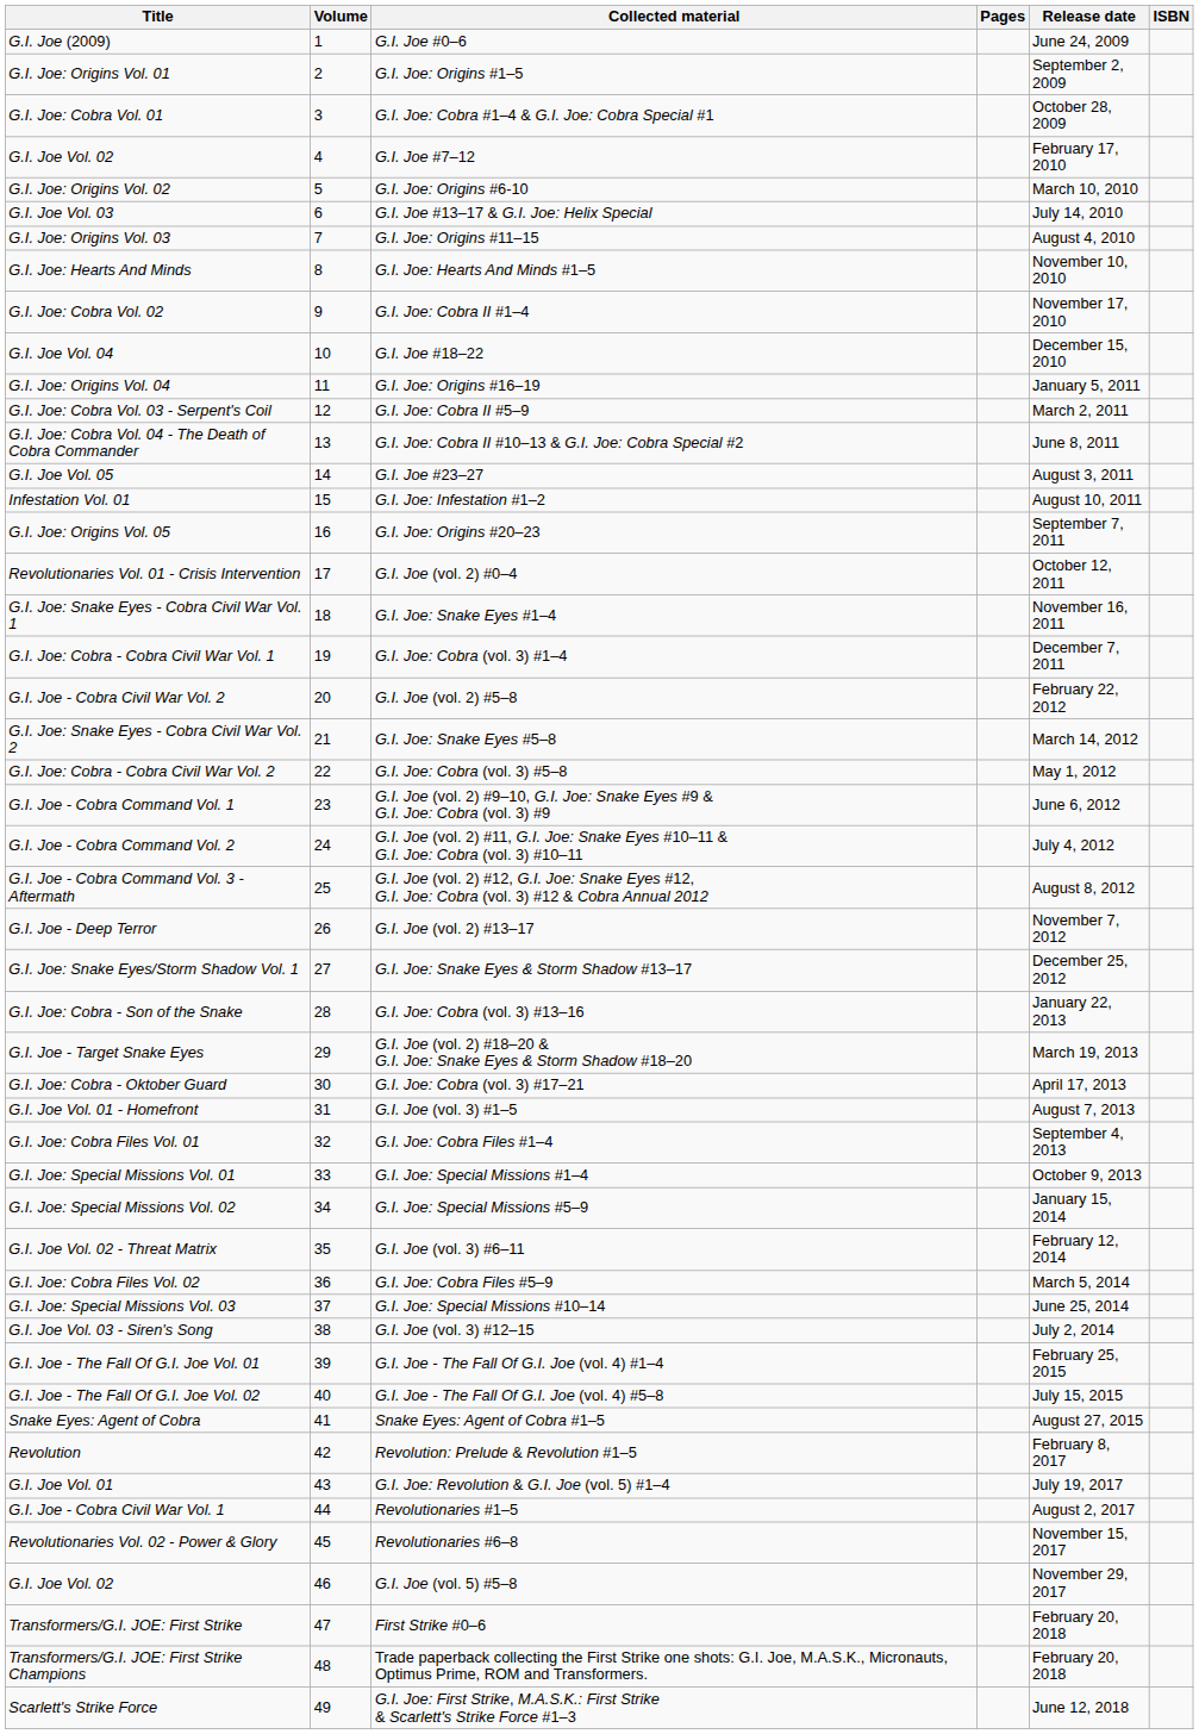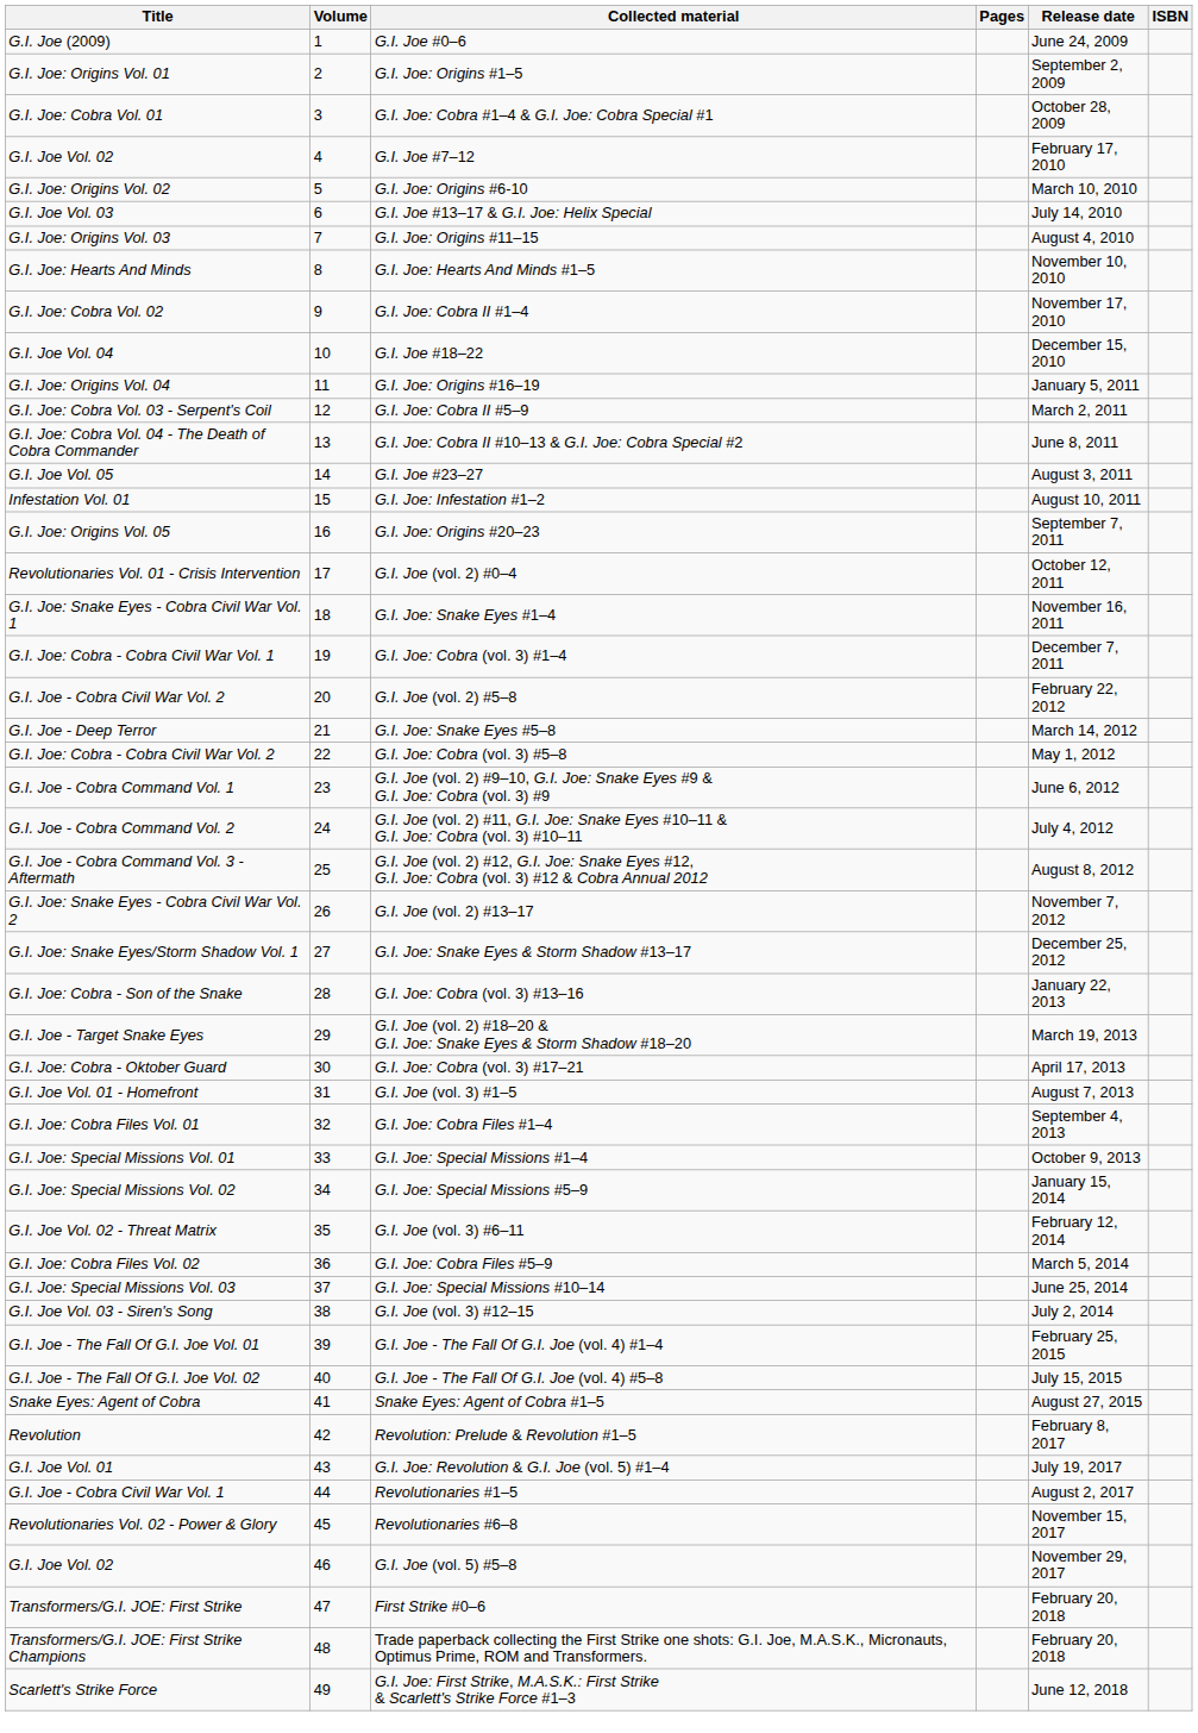G.I. Joe: Snake Eyes #5–8 | Title: G.I. Joe: Snake Eyes - Cobra Civil War Vol. 2 -> G.I. Joe - Deep Terror
G.I. Joe (vol. 2) #13–17 | Title: G.I. Joe - Deep Terror -> G.I. Joe: Snake Eyes - Cobra Civil War Vol. 2
